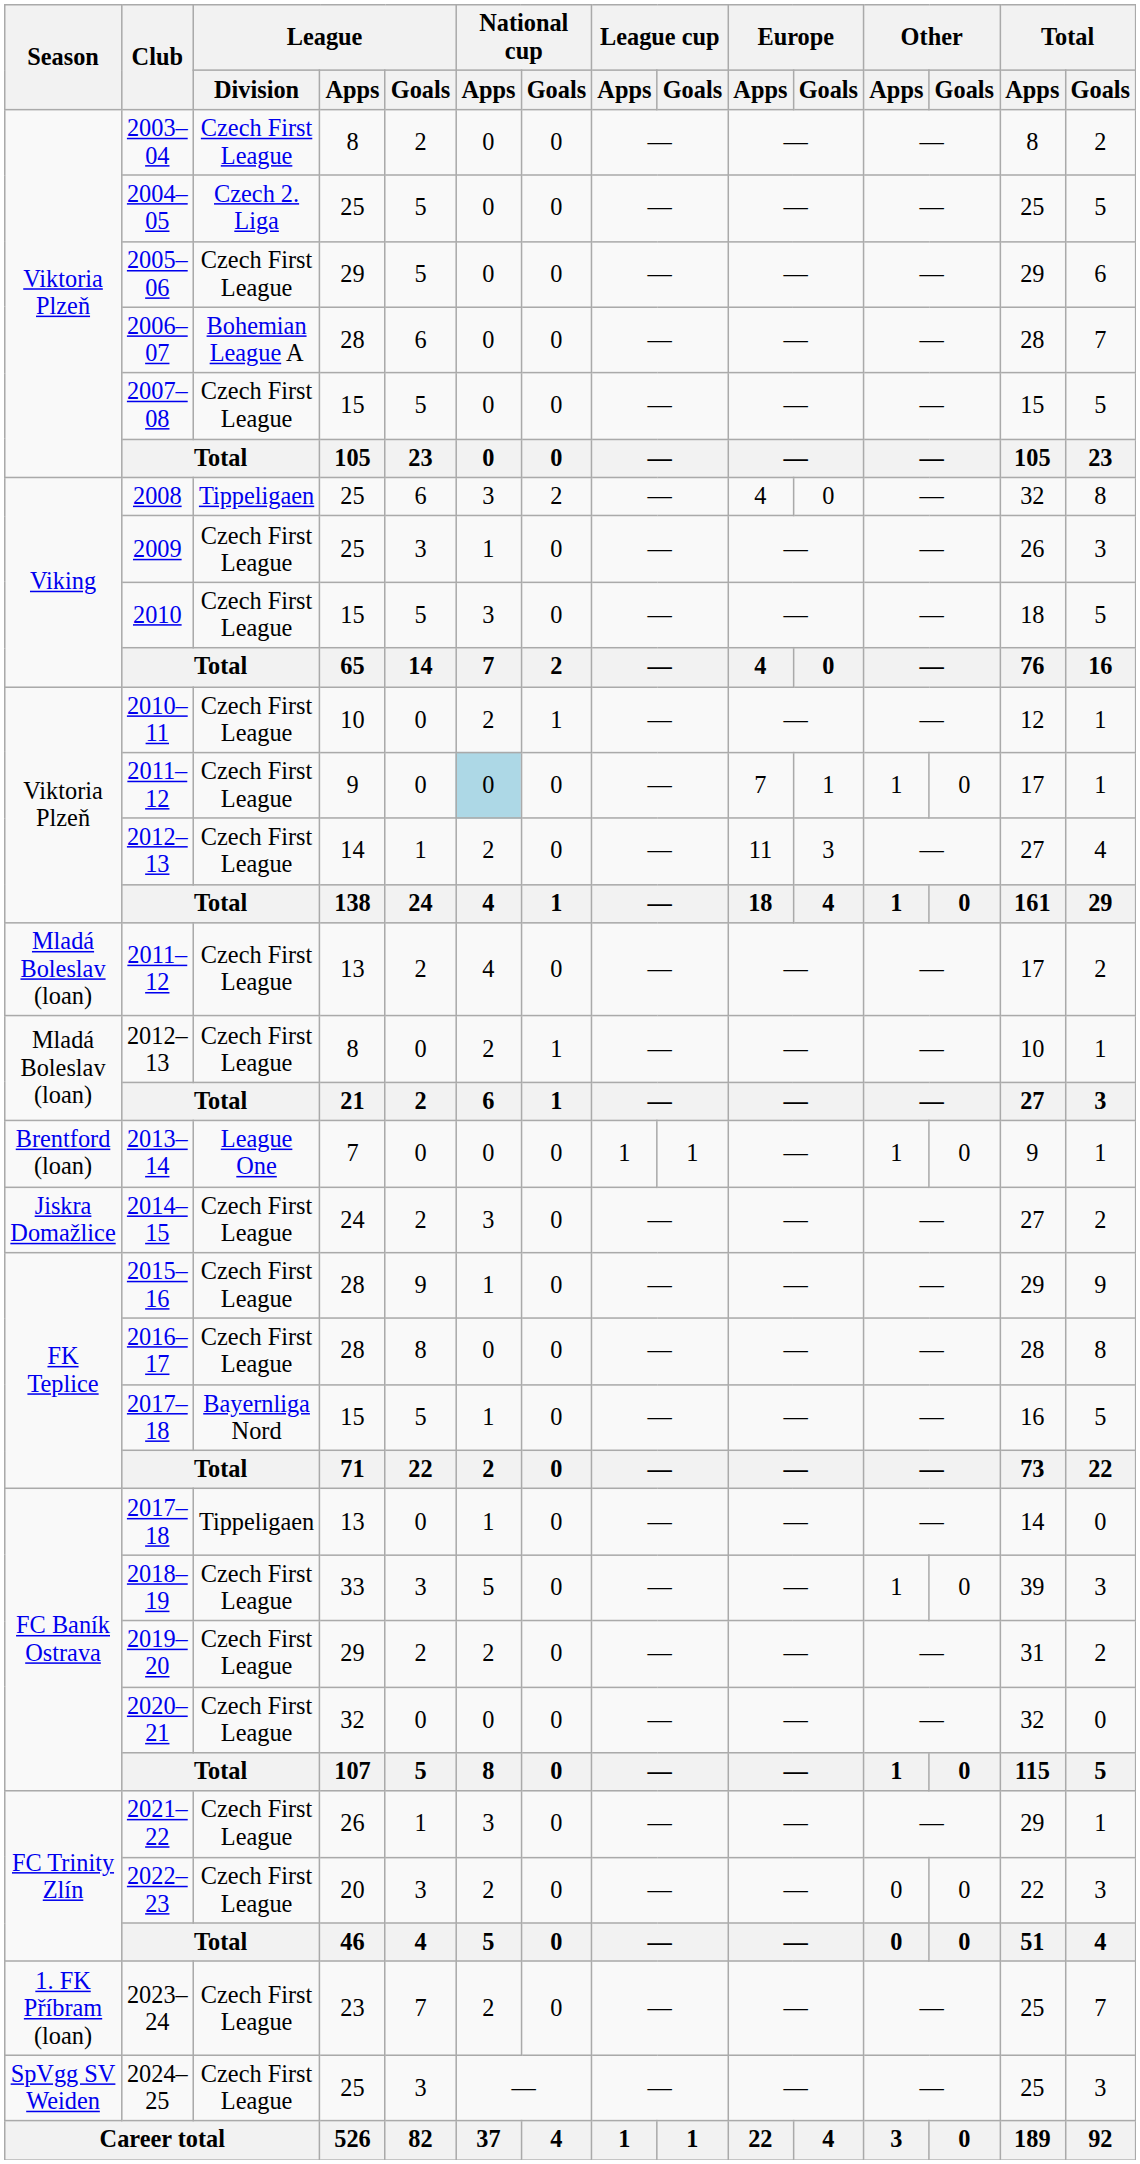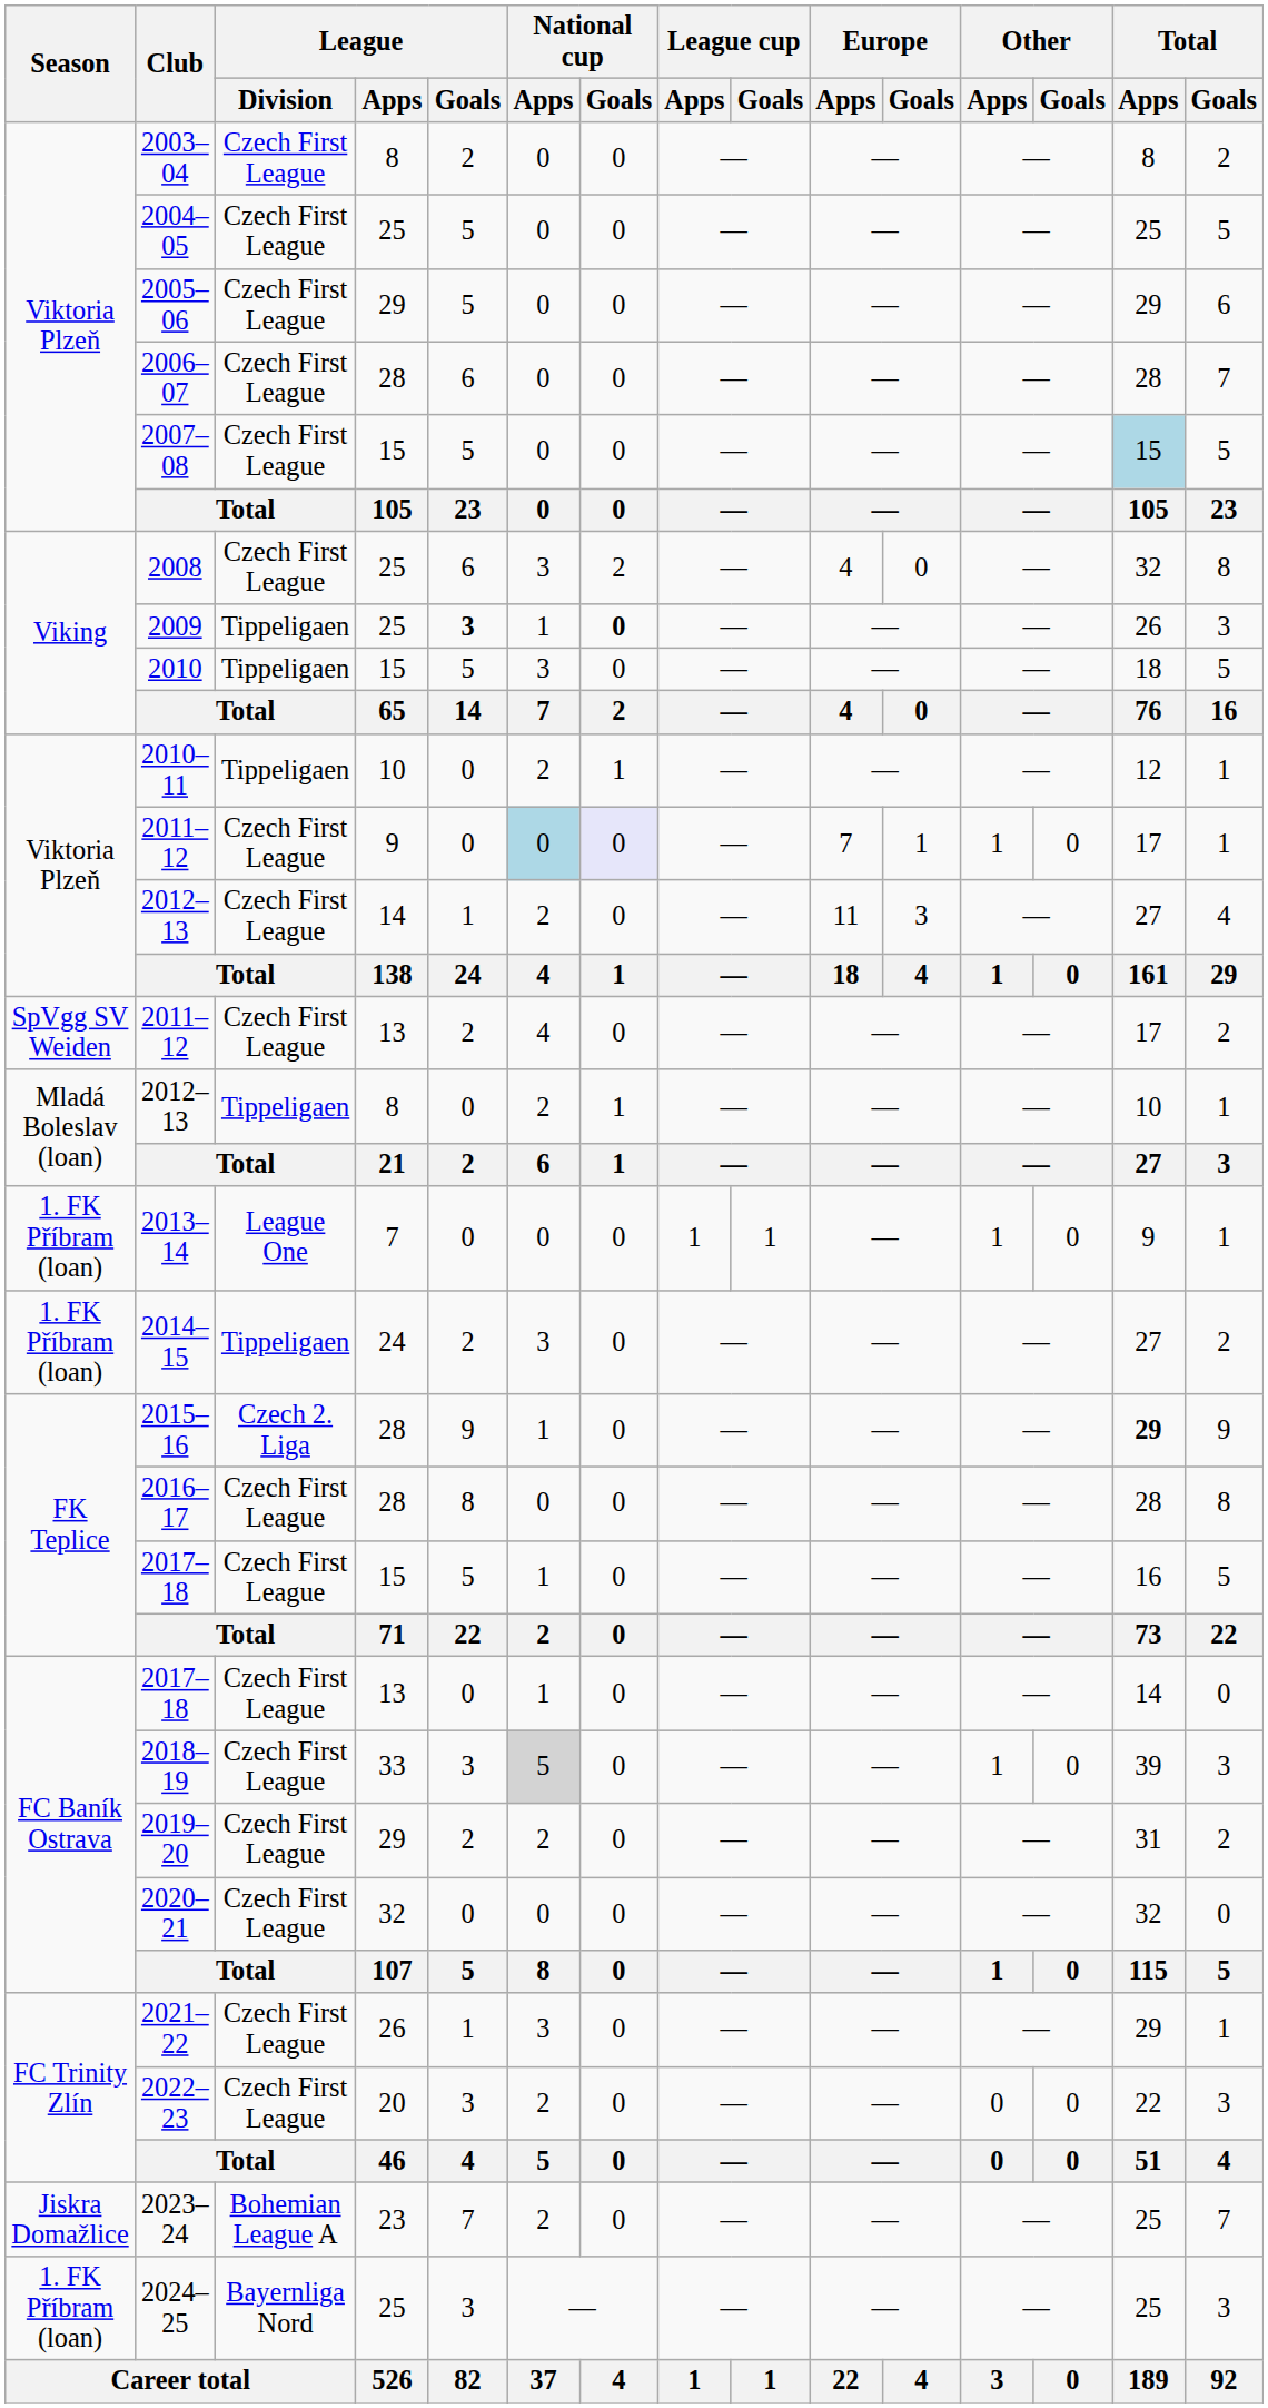2004–05 | League / Division: Czech 2. Liga -> Czech First League
2006–07 | League / Division: Bohemian League A -> Czech First League
2007–08 | Total / Apps: no background -> lightblue background
2008 | League / Division: Tippeligaen -> Czech First League
2009 | League / Division: Czech First League -> Tippeligaen
2009 | League / Goals: normal -> bold
2009 | National cup / Goals: normal -> bold
2010 | League / Division: Czech First League -> Tippeligaen
2010–11 | League / Division: Czech First League -> Tippeligaen
2011–12 / 9 | National cup / Goals: no background -> lavender background
2011–12 / 13 | Season: Mladá Boleslav (loan) -> SpVgg SV Weiden
2012–13 / 8 | League / Division: Czech First League -> Tippeligaen
2013–14 | Season: Brentford (loan) -> 1. FK Příbram (loan)
2014–15 | Season: Jiskra Domažlice -> 1. FK Příbram (loan)
2014–15 | League / Division: Czech First League -> Tippeligaen
2015–16 | League / Division: Czech First League -> Czech 2. Liga
2015–16 | Total / Apps: normal -> bold
2017–18 / 15 | League / Division: Bayernliga Nord -> Czech First League
2017–18 / 13 | League / Division: Tippeligaen -> Czech First League
2018–19 | National cup / Apps: no background -> lightgrey background
2023–24 | Season: 1. FK Příbram (loan) -> Jiskra Domažlice
2023–24 | League / Division: Czech First League -> Bohemian League A
2024–25 | Season: SpVgg SV Weiden -> 1. FK Příbram (loan)
2024–25 | League / Division: Czech First League -> Bayernliga Nord
